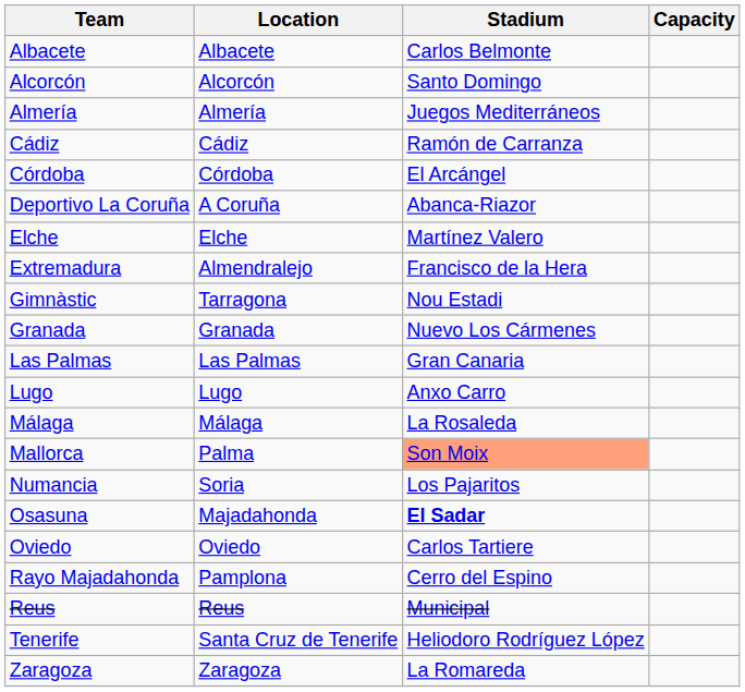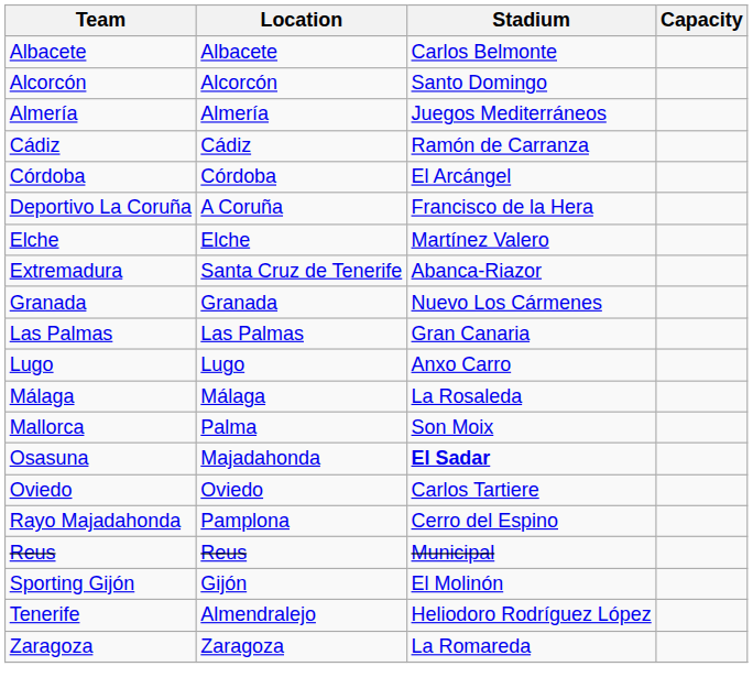Deportivo La Coruña | Stadium: Abanca-Riazor -> Francisco de la Hera
Extremadura | Location: Almendralejo -> Santa Cruz de Tenerife
Extremadura | Stadium: Francisco de la Hera -> Abanca-Riazor
- row: Gimnàstic | Tarragona | Nou Estadi
Mallorca | Stadium: lightsalmon background -> no background
- row: Numancia | Soria | Los Pajaritos
+ row: Sporting Gijón | Gijón | El Molinón
Tenerife | Location: Santa Cruz de Tenerife -> Almendralejo
